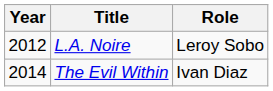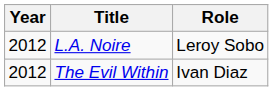The Evil Within | Year: 2014 -> 2012
